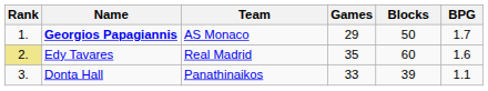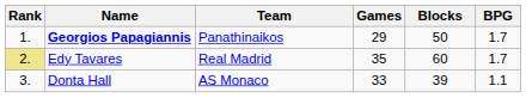Georgios Papagiannis | Team: AS Monaco -> Panathinaikos
Edy Tavares | BPG: 1.6 -> 1.7
Donta Hall | Team: Panathinaikos -> AS Monaco
